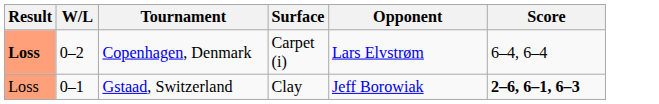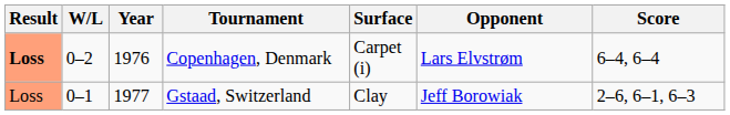+ column: Year | 1976 | 1977
Gstaad, Switzerland | Score: bold -> normal
